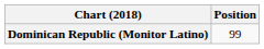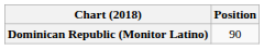Dominican Republic (Monitor Latino) | Position: 99 -> 90
